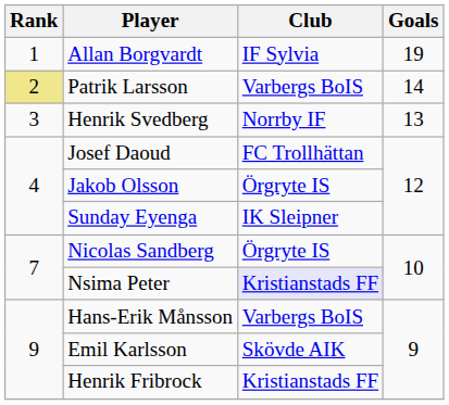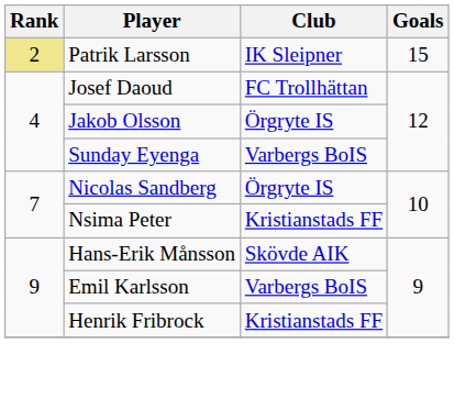- row: 1 | Allan Borgvardt | IF Sylvia | 19
Patrik Larsson | Club: Varbergs BoIS -> IK Sleipner
Patrik Larsson | Goals: 14 -> 15
- row: 3 | Henrik Svedberg | Norrby IF | 13
Sunday Eyenga | Club: IK Sleipner -> Varbergs BoIS
Nsima Peter | Club: lavender background -> no background
Hans-Erik Månsson | Club: Varbergs BoIS -> Skövde AIK
Emil Karlsson | Club: Skövde AIK -> Varbergs BoIS
